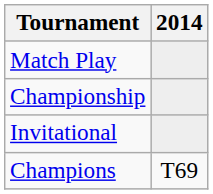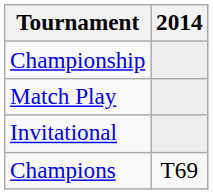rows swapped: Match Play <-> Championship
